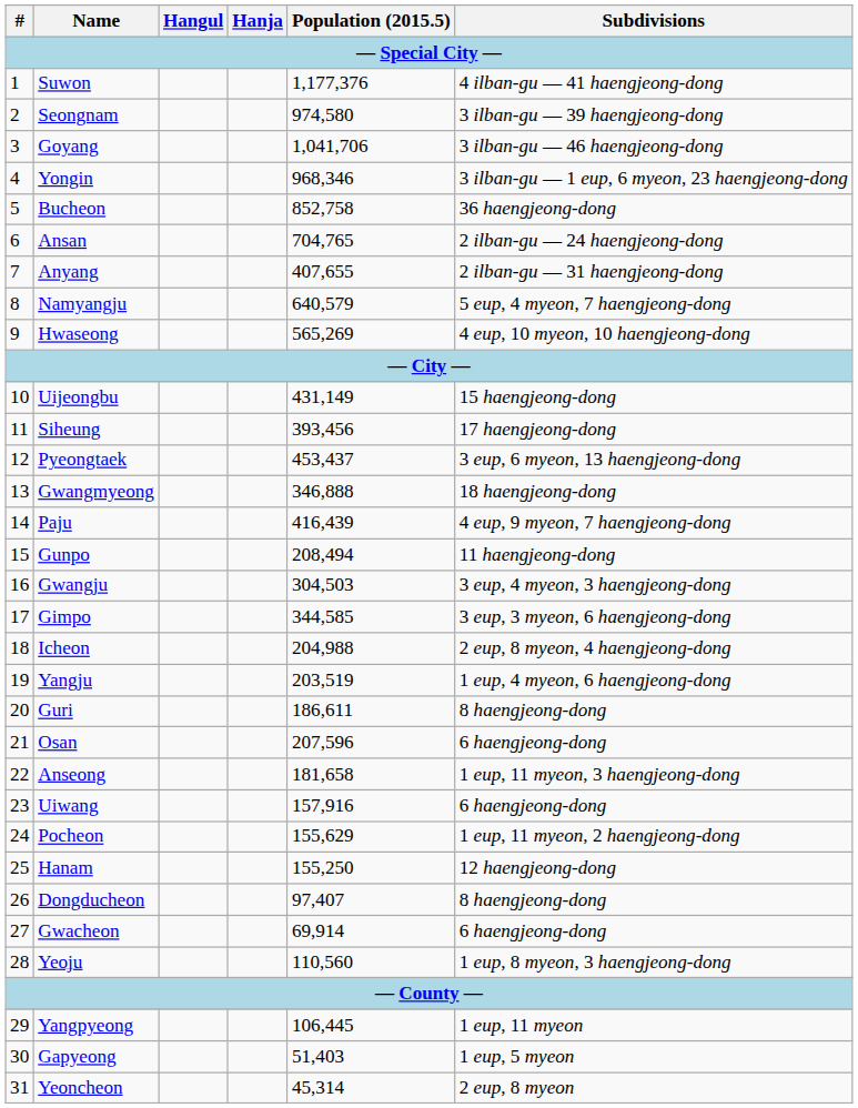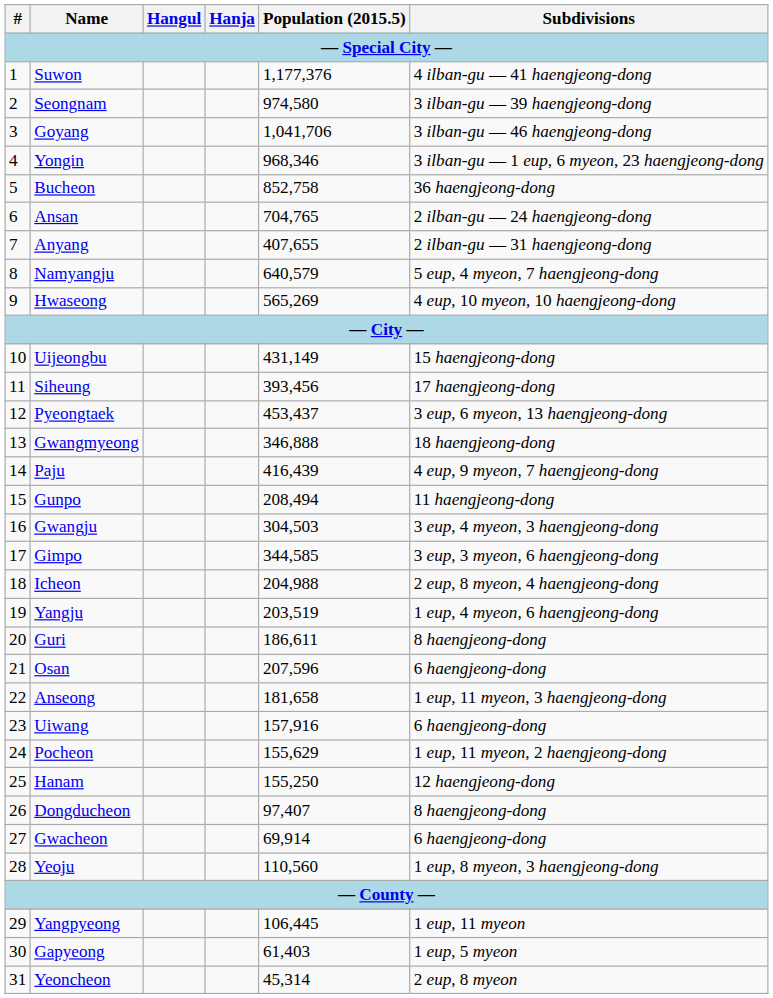Gapyeong | Population (2015.5): 51,403 -> 61,403
